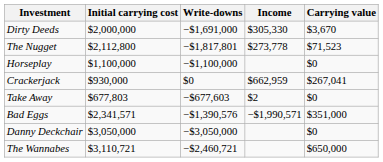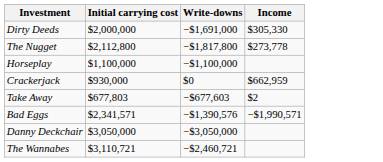- column: Carrying value | $3,670 | $71,523 | $0 | $267,041 | $0 | $351,000 | $0 | $650,000
The Nugget | Write-downs: −$1,817,801 -> −$1,817,800
